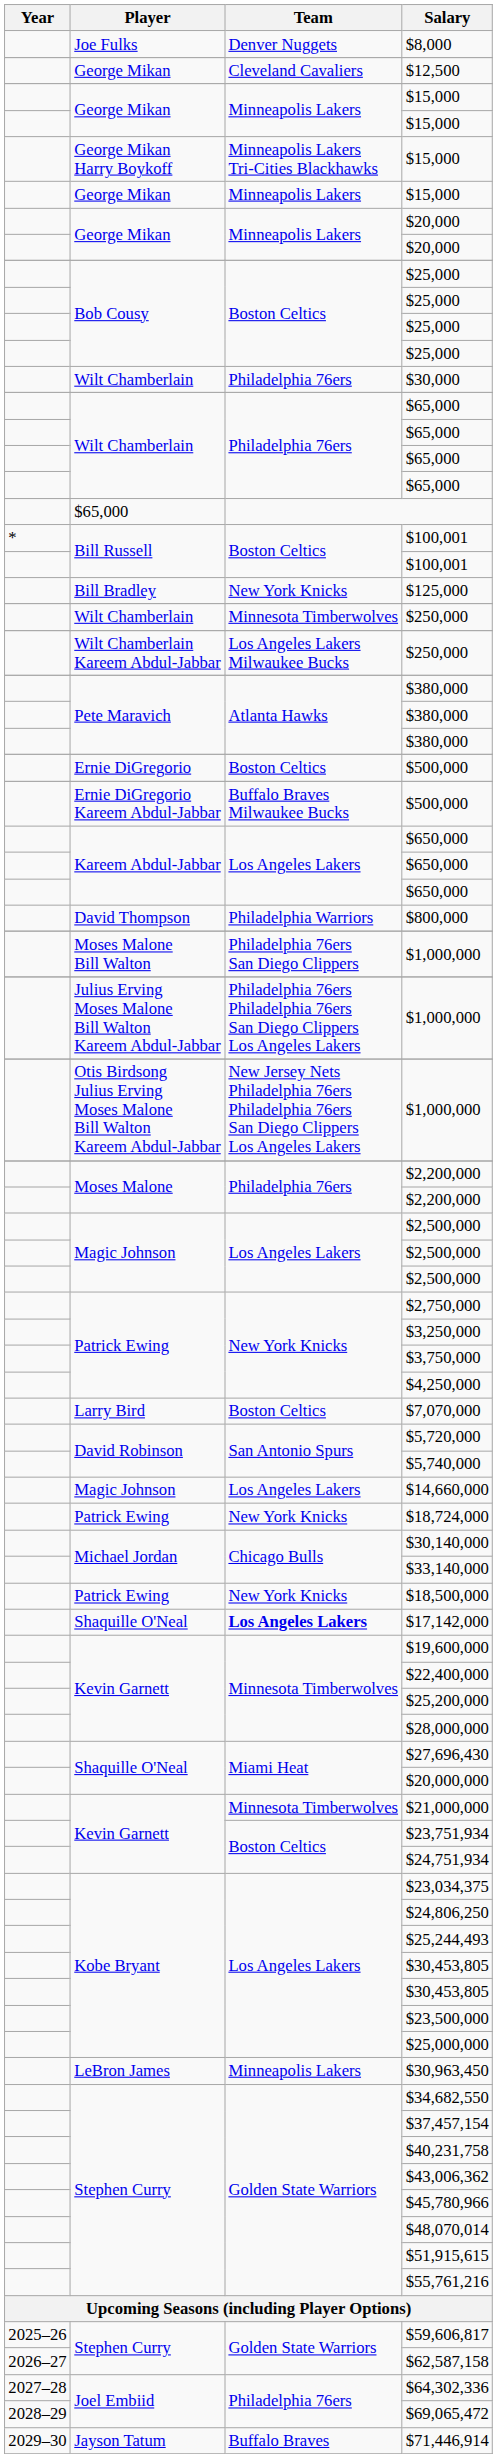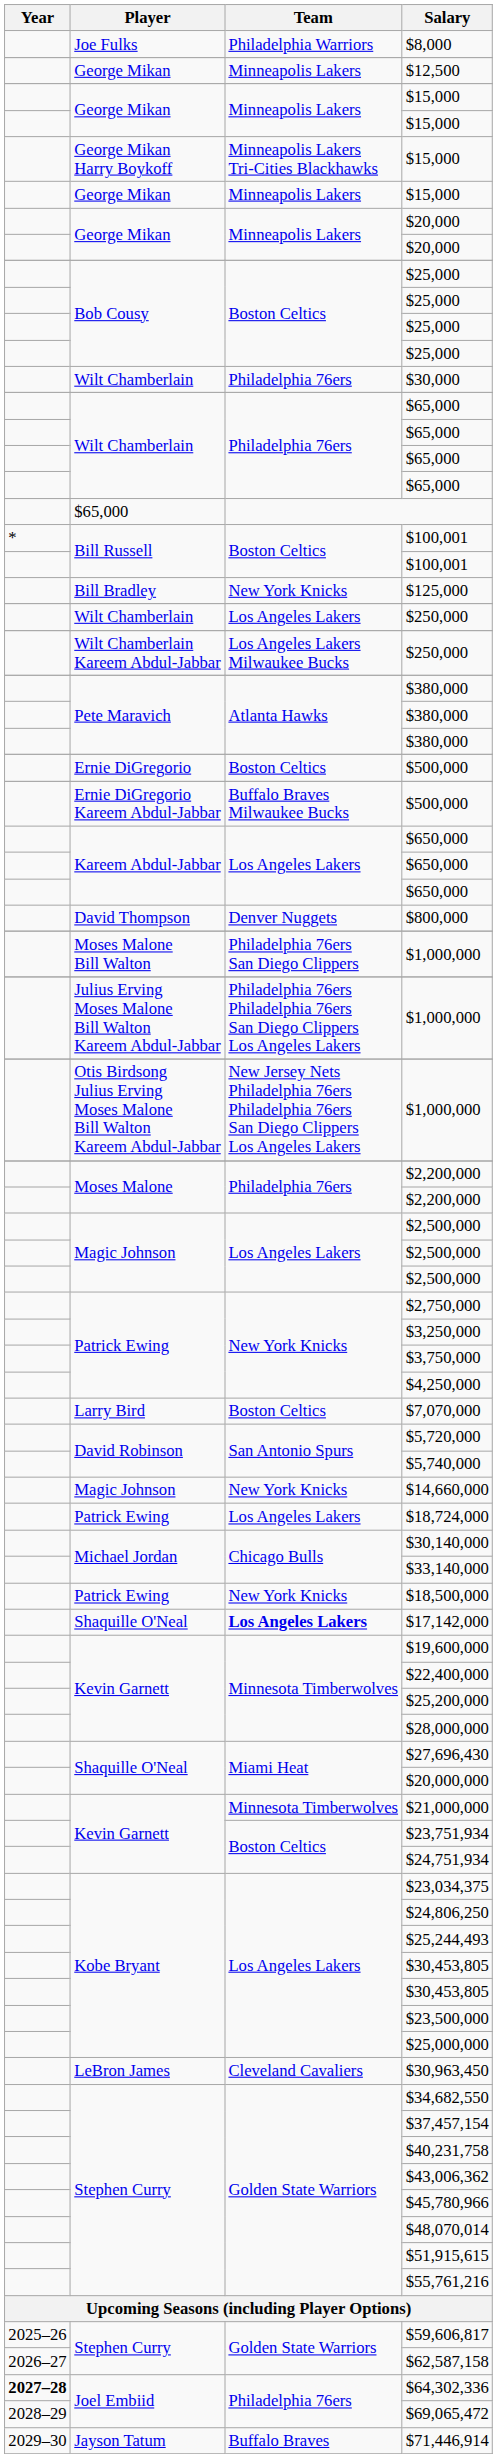$8,000 | Team: Denver Nuggets -> Philadelphia Warriors
$12,500 | Team: Cleveland Cavaliers -> Minneapolis Lakers
Wilt Chamberlain / $250,000 | Team: Minnesota Timberwolves -> Los Angeles Lakers
$800,000 | Team: Philadelphia Warriors -> Denver Nuggets
$14,660,000 | Team: Los Angeles Lakers -> New York Knicks
$18,724,000 | Team: New York Knicks -> Los Angeles Lakers
$30,963,450 | Team: Minneapolis Lakers -> Cleveland Cavaliers
$64,302,336 | Year: normal -> bold
